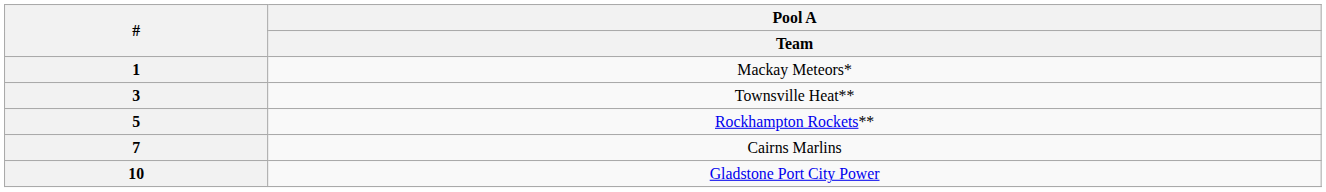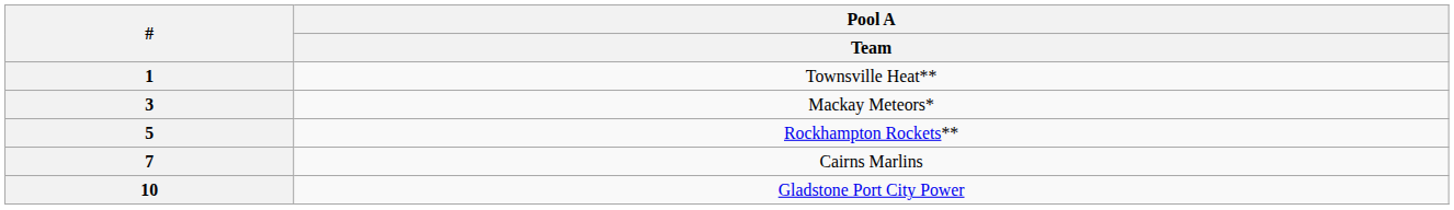1 | Pool A / Team: Mackay Meteors* -> Townsville Heat**
3 | Pool A / Team: Townsville Heat** -> Mackay Meteors*
